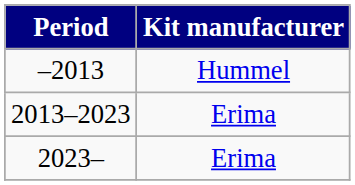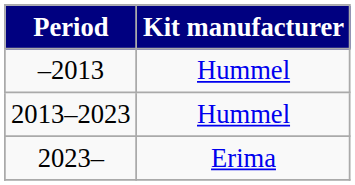2013–2023 | Kit manufacturer: Erima -> Hummel
